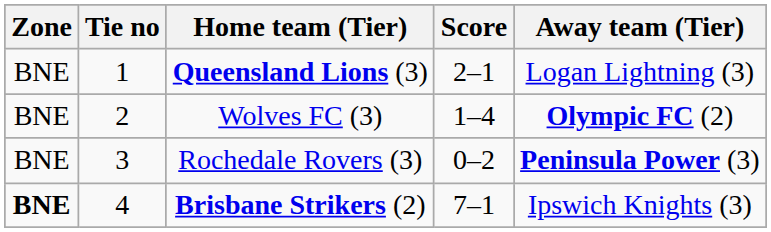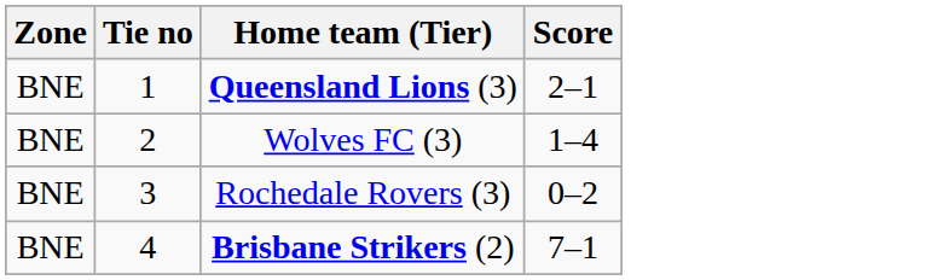- column: Away team (Tier) | Logan Lightning (3) | Olympic FC (2) | Peninsula Power (3) | Ipswich Knights (3)
Brisbane Strikers (2) | Zone: bold -> normal
